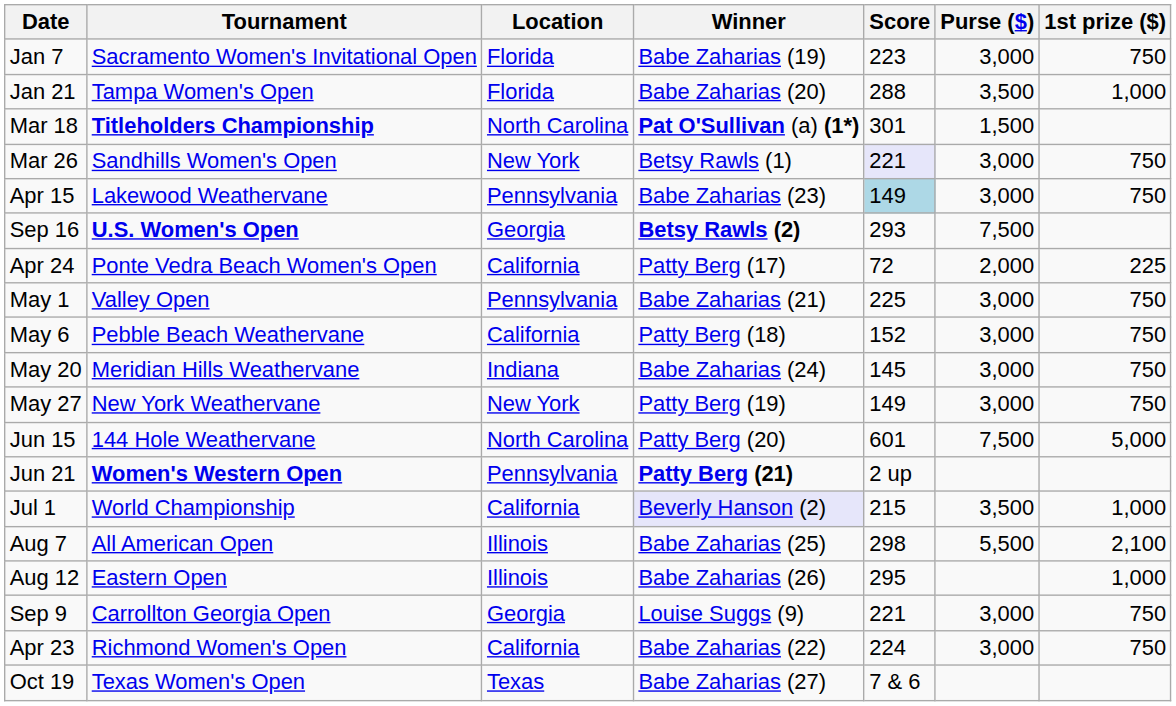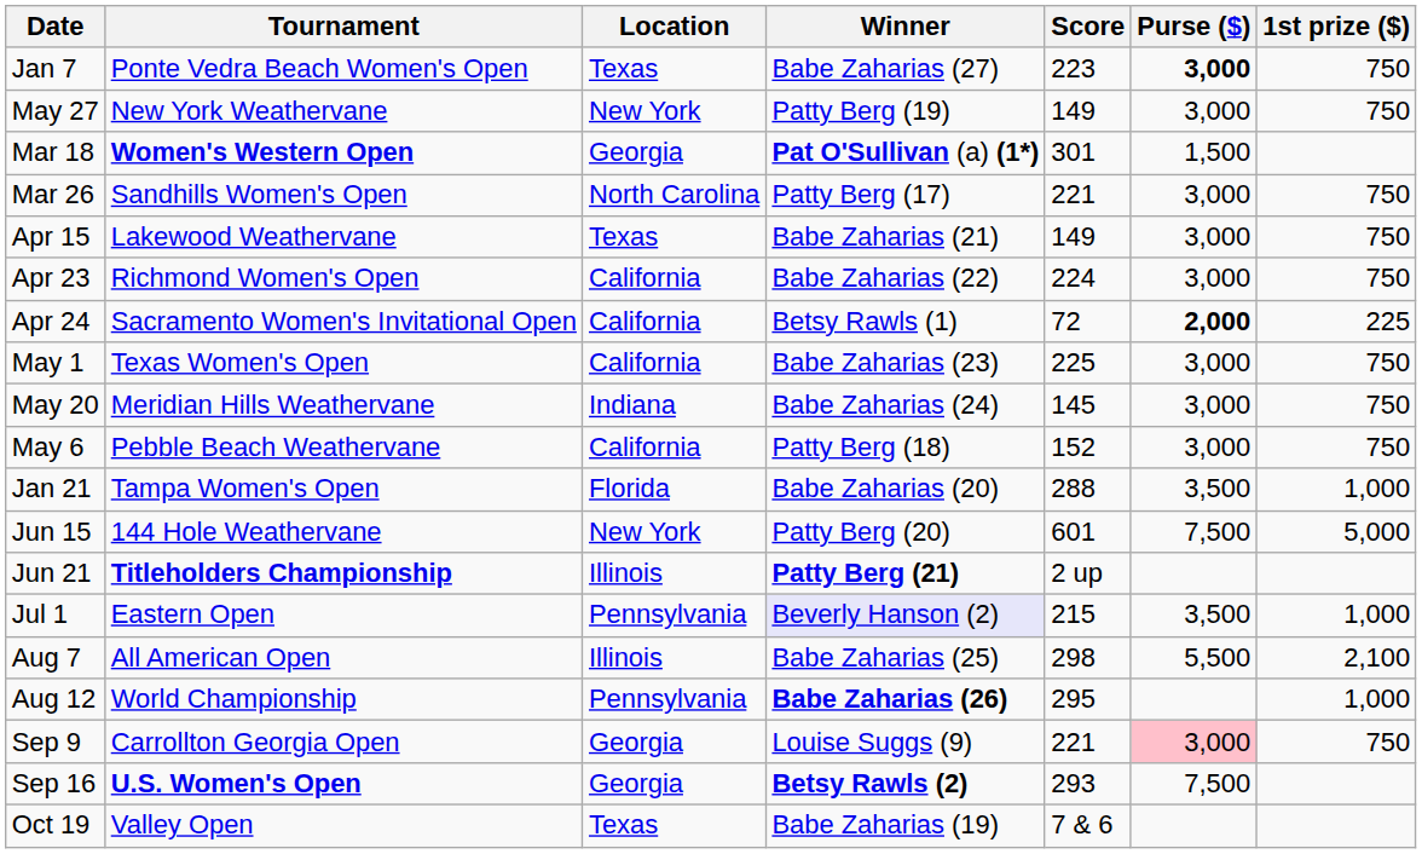Jan 7 | Tournament: Sacramento Women's Invitational Open -> Ponte Vedra Beach Women's Open
Jan 7 | Location: Florida -> Texas
Jan 7 | Winner: Babe Zaharias (19) -> Babe Zaharias (27)
Jan 7 | Purse ($): normal -> bold
rows swapped: Jan 21 <-> May 27
Mar 18 | Tournament: Titleholders Championship -> Women's Western Open
Mar 18 | Location: North Carolina -> Georgia
Mar 26 | Location: New York -> North Carolina
Mar 26 | Winner: Betsy Rawls (1) -> Patty Berg (17)
Mar 26 | Score: lavender background -> no background
Apr 15 | Location: Pennsylvania -> Texas
Apr 15 | Winner: Babe Zaharias (23) -> Babe Zaharias (21)
Apr 15 | Score: lightblue background -> no background
rows swapped: Apr 23 <-> Sep 16
Apr 24 | Tournament: Ponte Vedra Beach Women's Open -> Sacramento Women's Invitational Open
Apr 24 | Winner: Patty Berg (17) -> Betsy Rawls (1)
Apr 24 | Purse ($): normal -> bold
May 1 | Tournament: Valley Open -> Texas Women's Open
May 1 | Location: Pennsylvania -> California
May 1 | Winner: Babe Zaharias (21) -> Babe Zaharias (23)
rows swapped: May 6 <-> May 20
Jun 15 | Location: North Carolina -> New York
Jun 21 | Tournament: Women's Western Open -> Titleholders Championship
Jun 21 | Location: Pennsylvania -> Illinois
Jul 1 | Tournament: World Championship -> Eastern Open
Jul 1 | Location: California -> Pennsylvania
Aug 12 | Tournament: Eastern Open -> World Championship
Aug 12 | Location: Illinois -> Pennsylvania
Aug 12 | Winner: normal -> bold
Sep 9 | Purse ($): no background -> pink background
Oct 19 | Tournament: Texas Women's Open -> Valley Open
Oct 19 | Winner: Babe Zaharias (27) -> Babe Zaharias (19)
